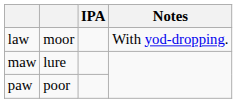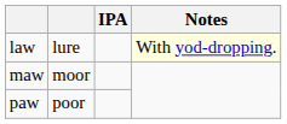law | column 2: moor -> lure
law | Notes: no background -> lightyellow background
maw | column 2: lure -> moor
